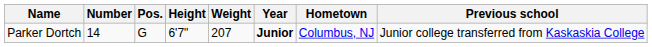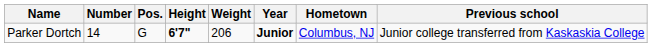Parker Dortch | Height: normal -> bold
Parker Dortch | Weight: 207 -> 206
